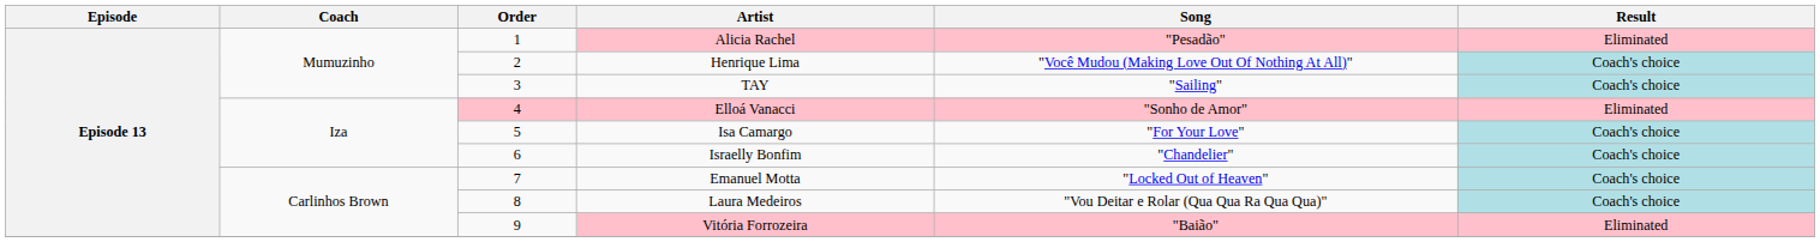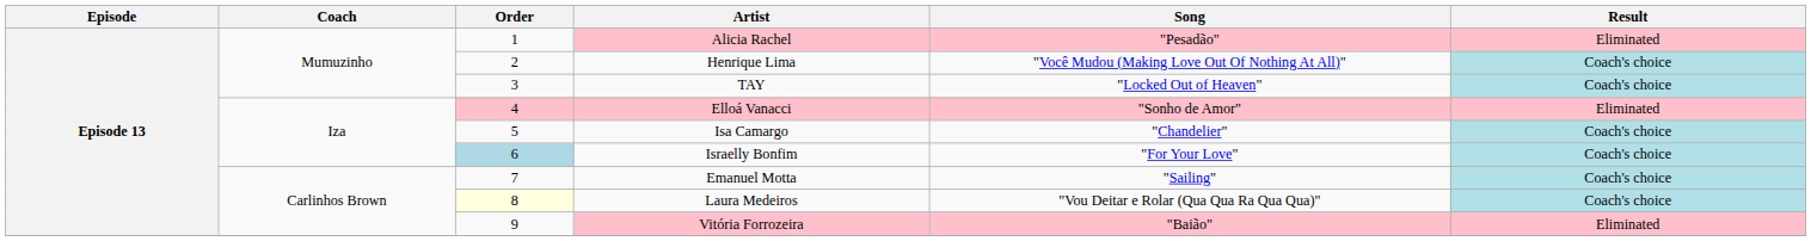TAY | Song: "Sailing" -> "Locked Out of Heaven"
Isa Camargo | Song: "For Your Love" -> "Chandelier"
Israelly Bonfim | Order: no background -> lightblue background
Israelly Bonfim | Song: "Chandelier" -> "For Your Love"
Emanuel Motta | Song: "Locked Out of Heaven" -> "Sailing"
Laura Medeiros | Order: no background -> lightyellow background
